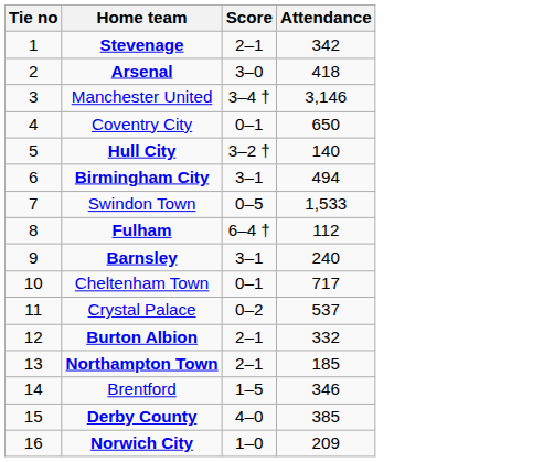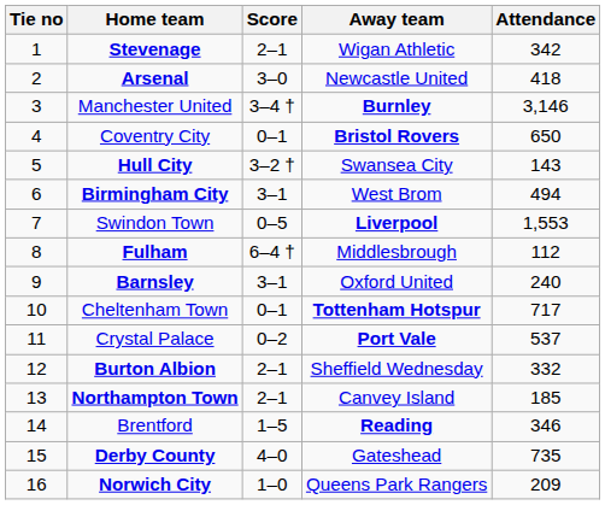+ column: Away team | Wigan Athletic | Newcastle United | Burnley | Bristol Rovers | Swansea City | West Brom | Liverpool | Middlesbrough | Oxford United | Tottenham Hotspur | Port Vale | Sheffield Wednesday | Canvey Island | Reading | Gateshead | Queens Park Rangers
Hull City | Attendance: 140 -> 143
Swindon Town | Attendance: 1,533 -> 1,553
Derby County | Attendance: 385 -> 735
